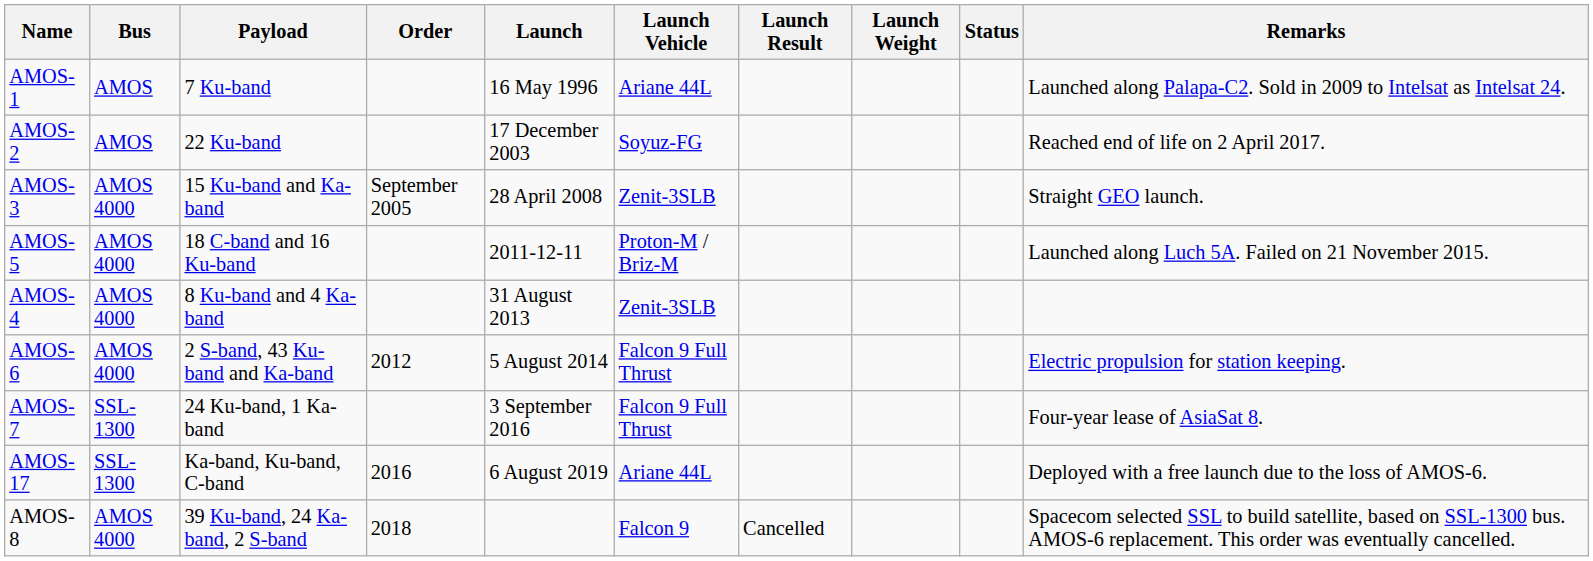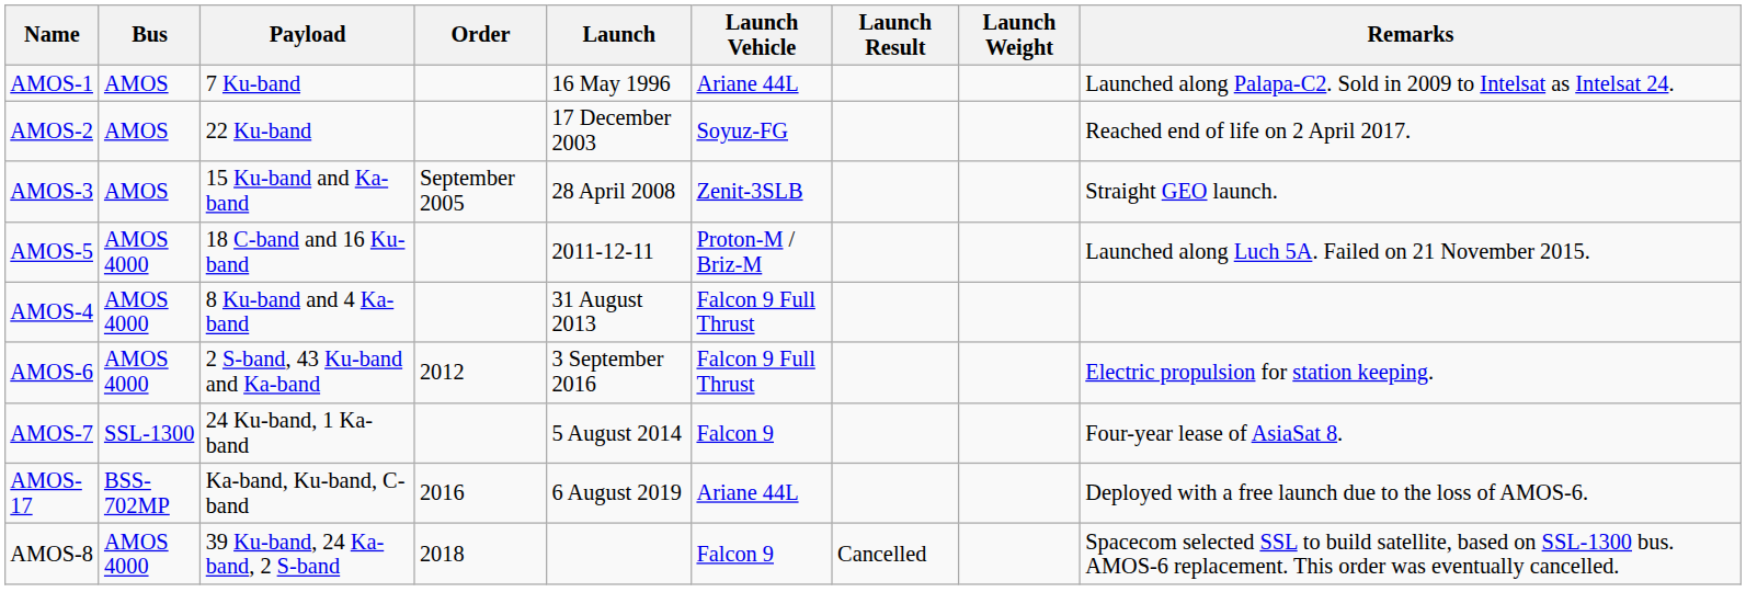- column: Status
AMOS-3 | Bus: AMOS 4000 -> AMOS
AMOS-4 | Launch Vehicle: Zenit-3SLB -> Falcon 9 Full Thrust
AMOS-6 | Launch: 5 August 2014 -> 3 September 2016
AMOS-7 | Launch: 3 September 2016 -> 5 August 2014
AMOS-7 | Launch Vehicle: Falcon 9 Full Thrust -> Falcon 9
AMOS-17 | Bus: SSL-1300 -> BSS-702MP
